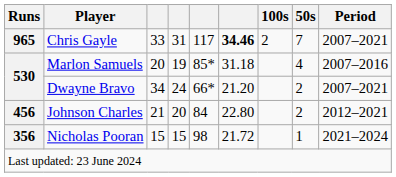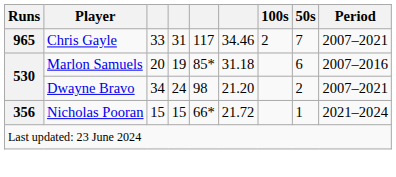Chris Gayle | column 6: bold -> normal
Marlon Samuels | 50s: 4 -> 6
Dwayne Bravo | column 5: 66* -> 98
- row: 456 | Johnson Charles | 21 | 20 | 84 | 22.80 | 2 | 2012–2021
Nicholas Pooran | column 5: 98 -> 66*
